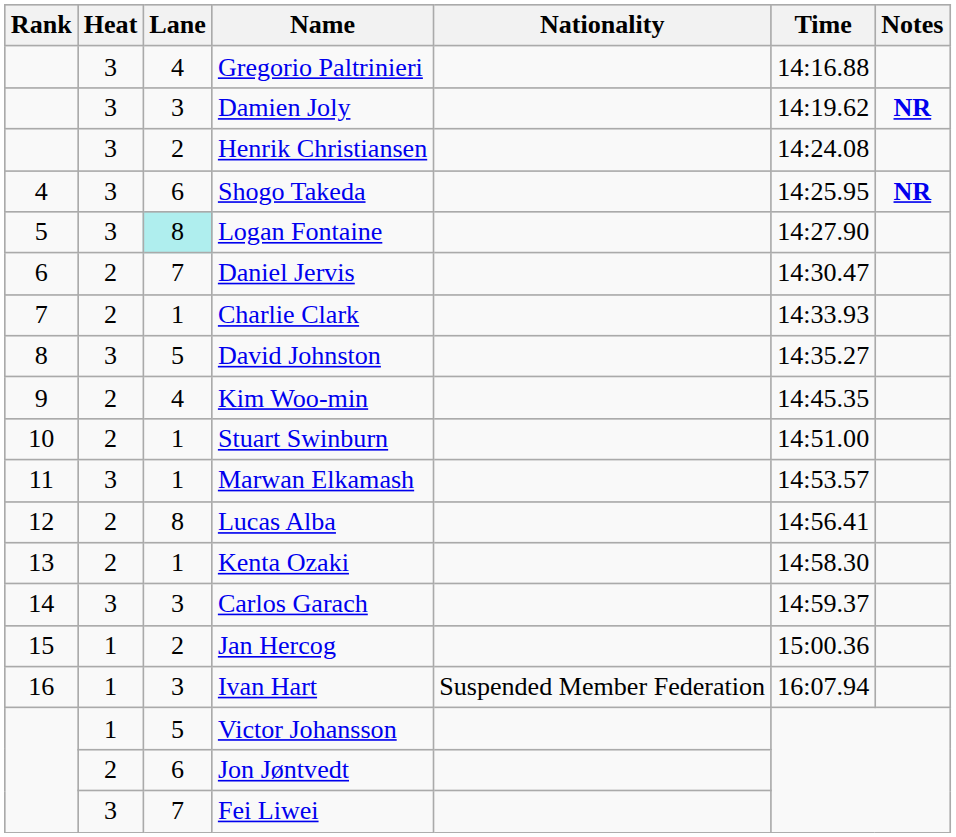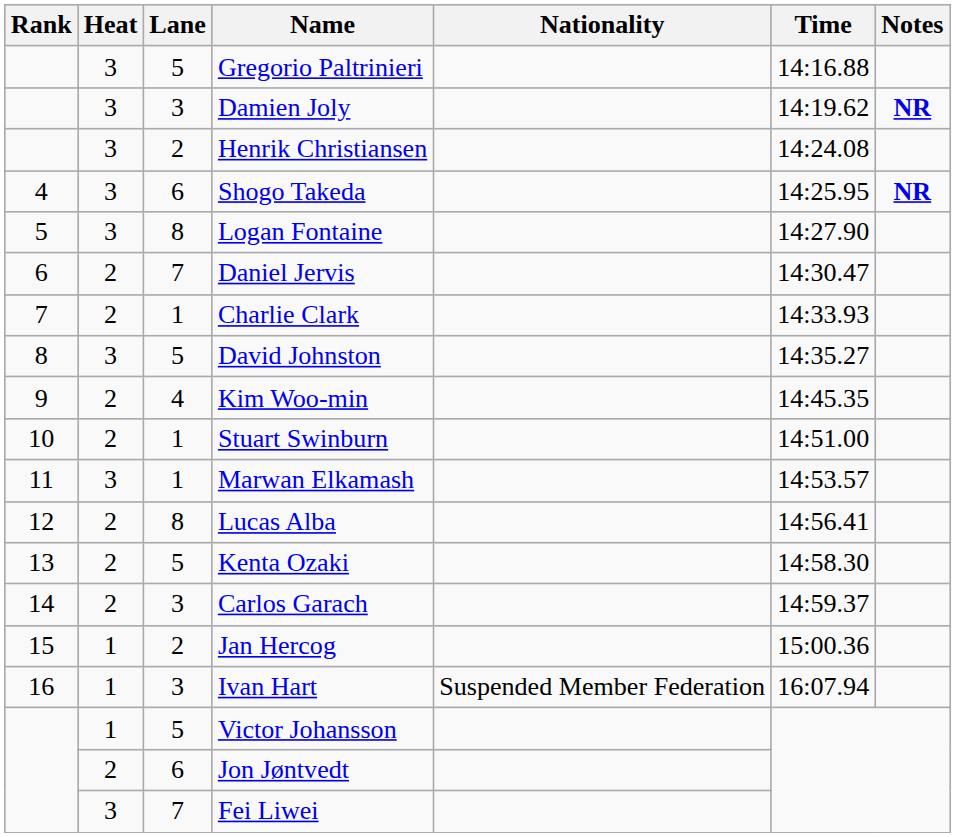Gregorio Paltrinieri | Lane: 4 -> 5
Logan Fontaine | Lane: paleturquoise background -> no background
Kenta Ozaki | Lane: 1 -> 5
Carlos Garach | Heat: 3 -> 2
